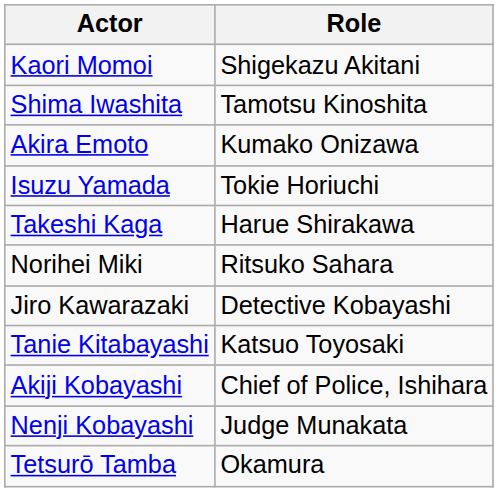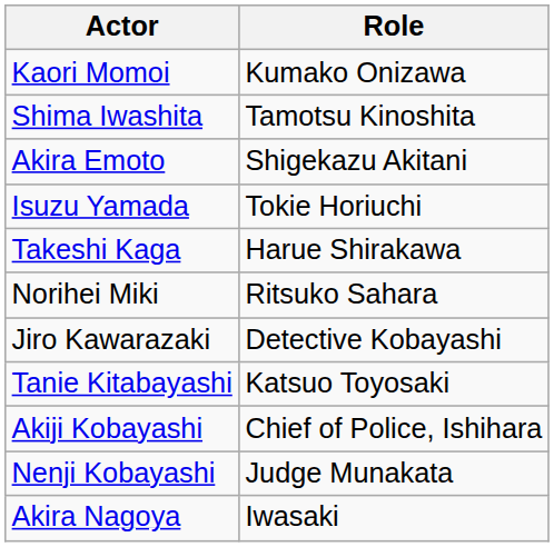Kaori Momoi | Role: Shigekazu Akitani -> Kumako Onizawa
Akira Emoto | Role: Kumako Onizawa -> Shigekazu Akitani
+ row: Akira Nagoya | Iwasaki
- row: Tetsurō Tamba | Okamura
